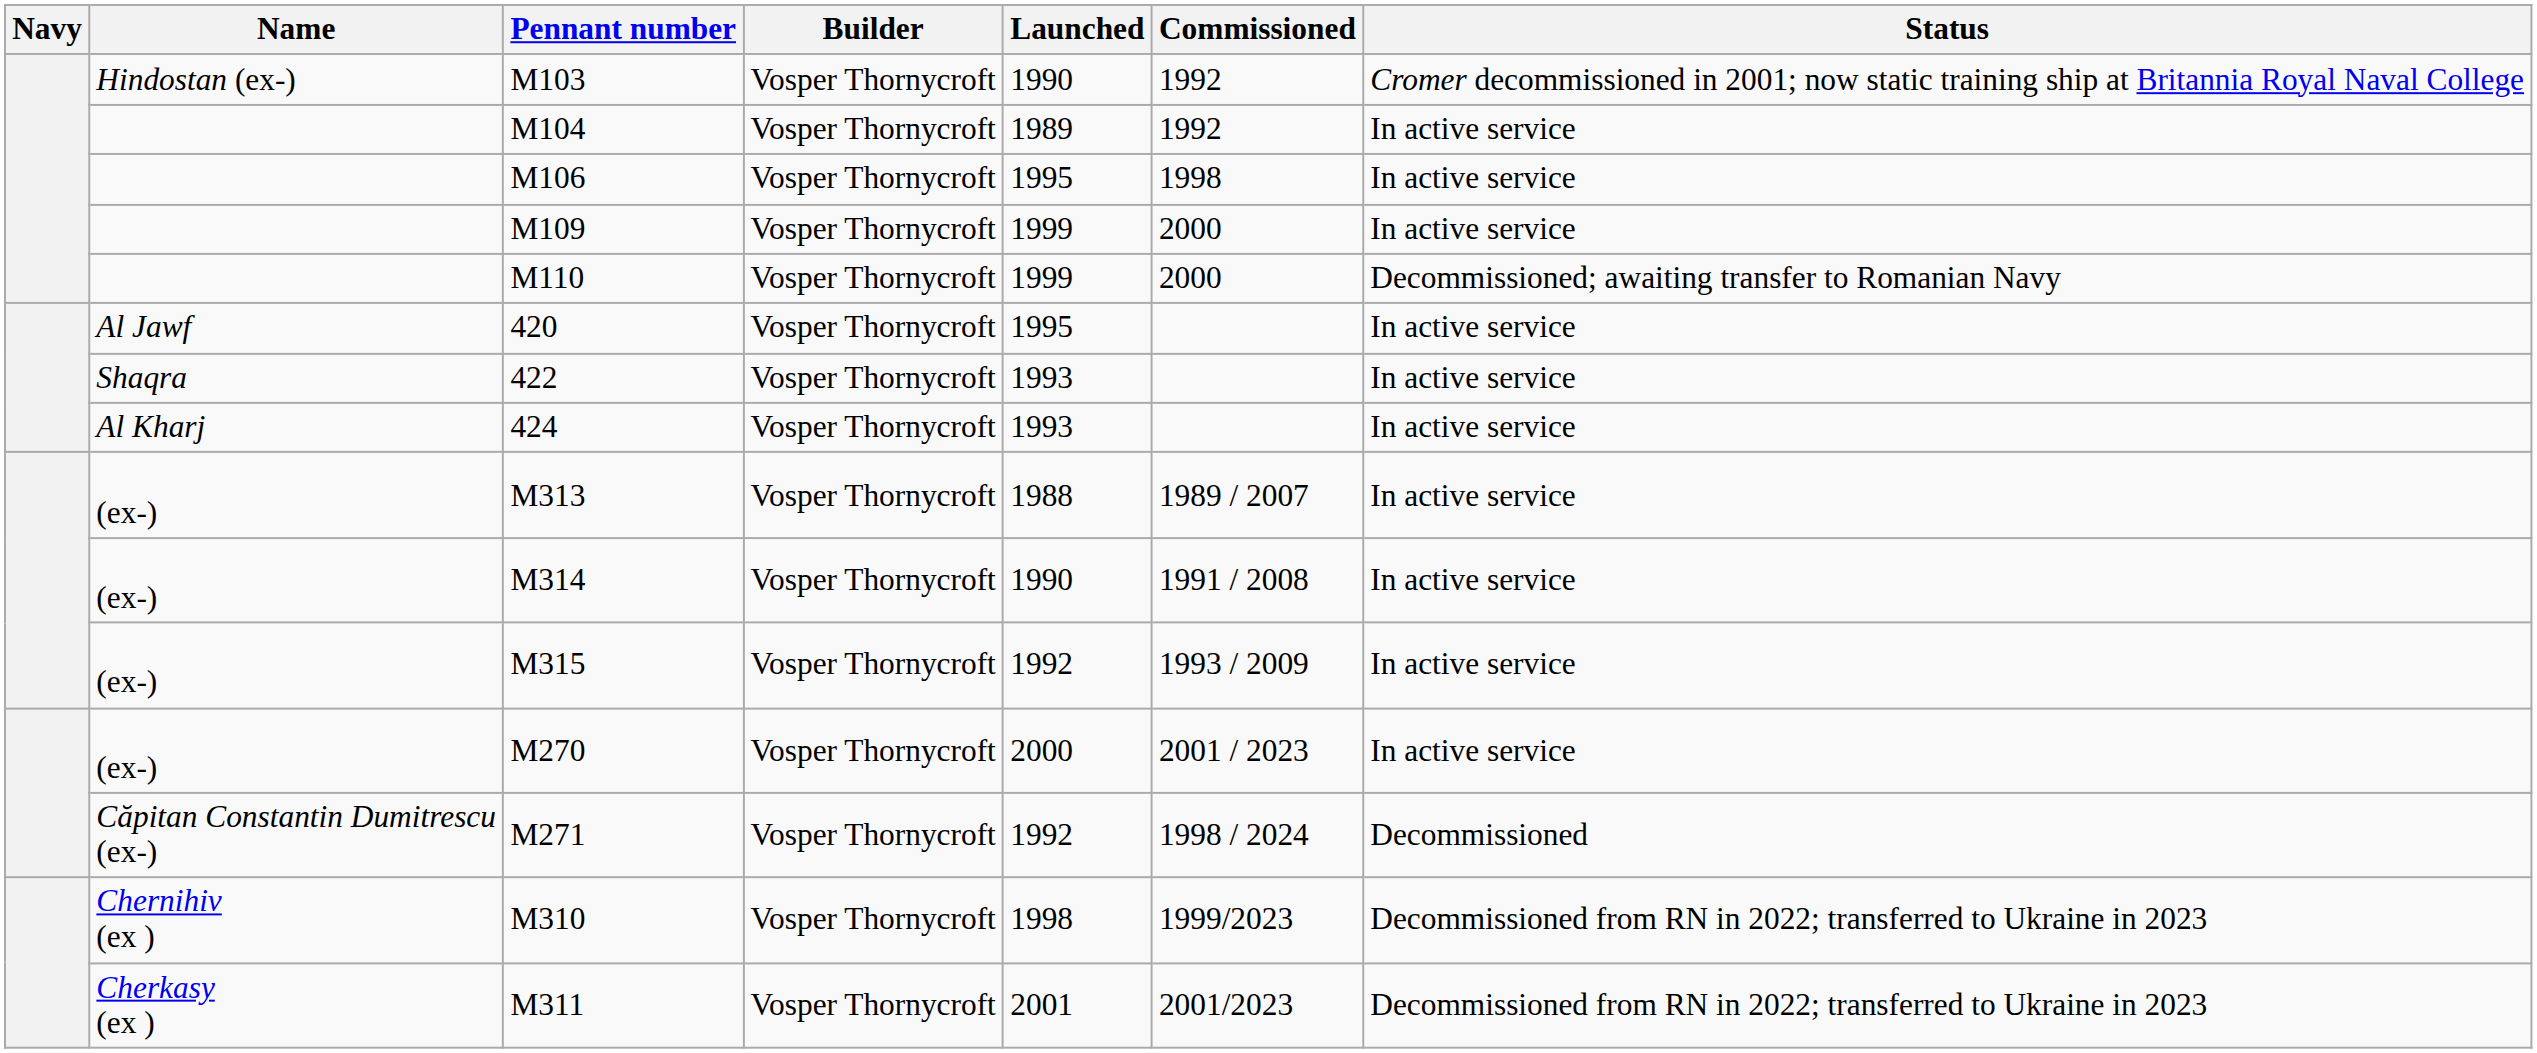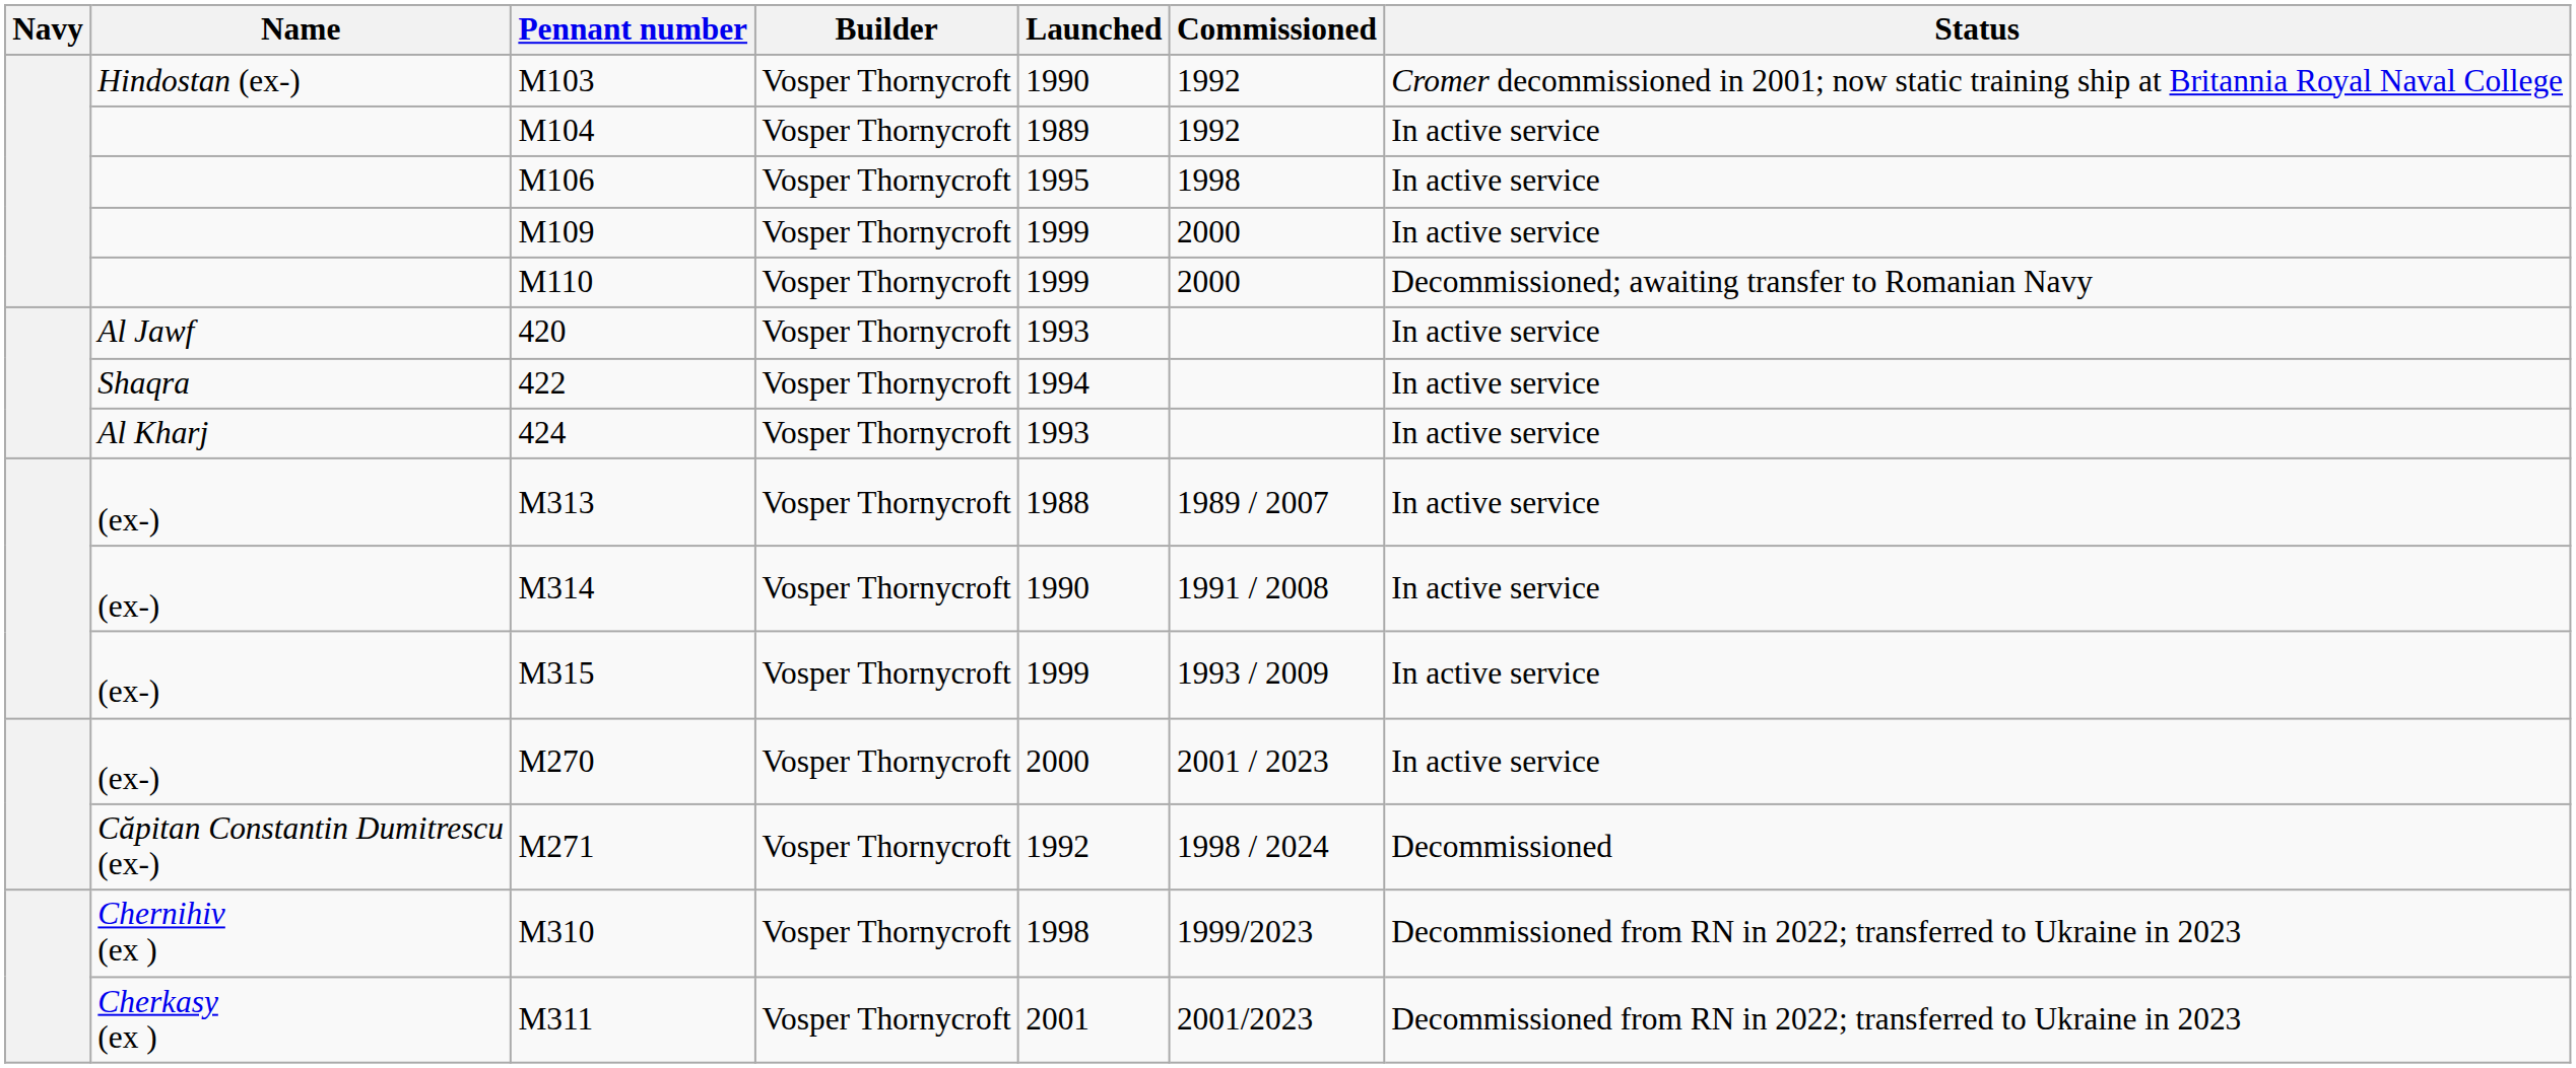420 | Launched: 1995 -> 1993
422 | Launched: 1993 -> 1994
M315 | Launched: 1992 -> 1999
